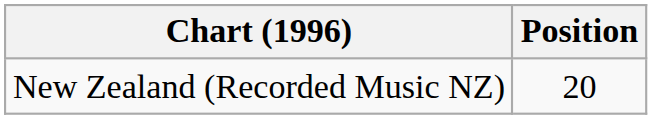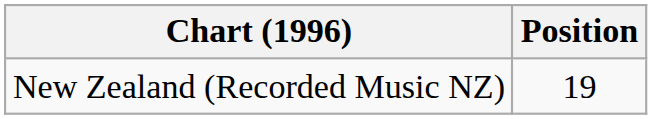New Zealand (Recorded Music NZ) | Position: 20 -> 19
